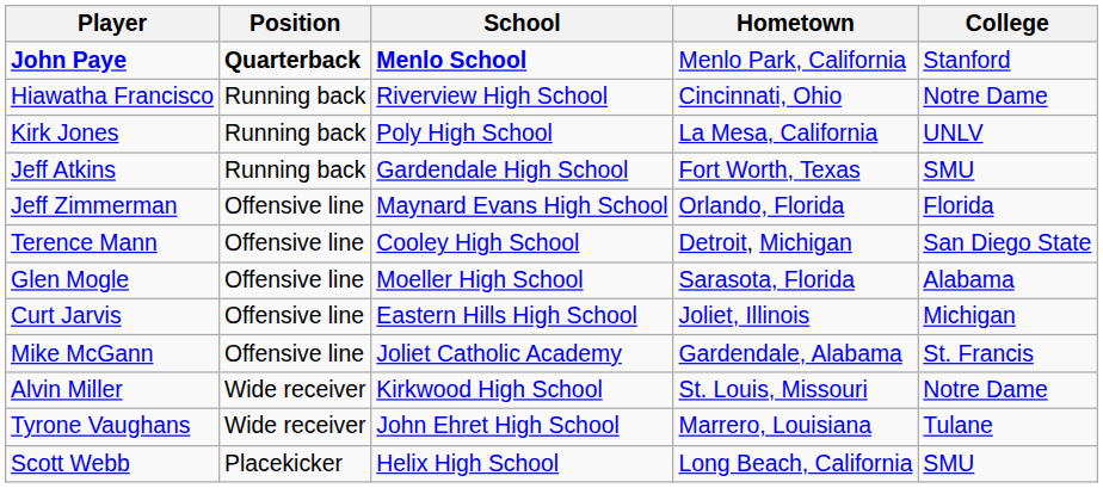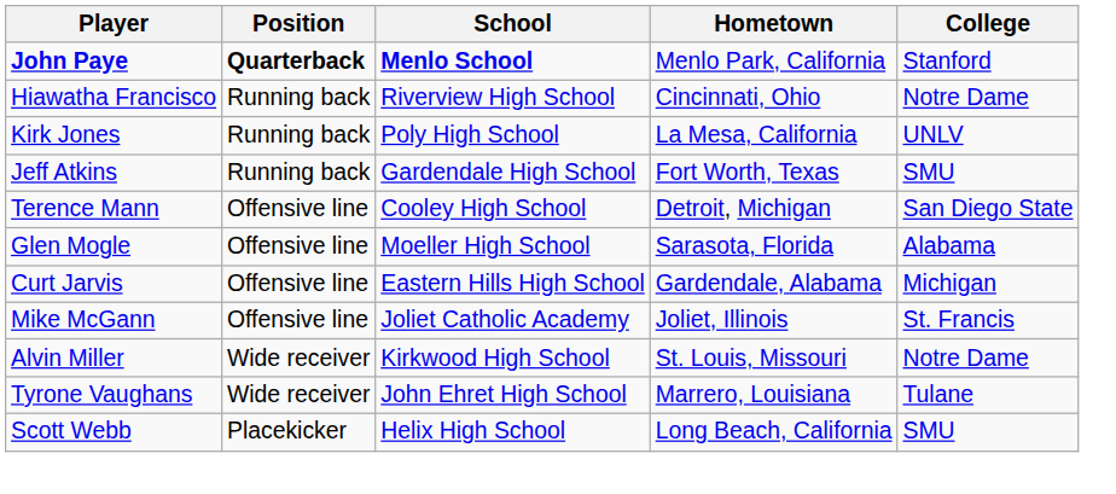- row: Jeff Zimmerman | Offensive line | Maynard Evans High School | Orlando, Florida | Florida
Curt Jarvis | Hometown: Joliet, Illinois -> Gardendale, Alabama
Mike McGann | Hometown: Gardendale, Alabama -> Joliet, Illinois
